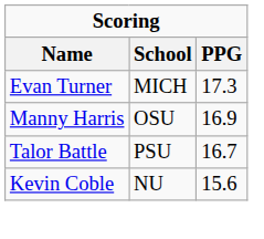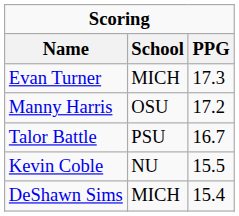Manny Harris | PPG: 16.9 -> 17.2
Kevin Coble | PPG: 15.6 -> 15.5
+ row: DeShawn Sims | MICH | 15.4
